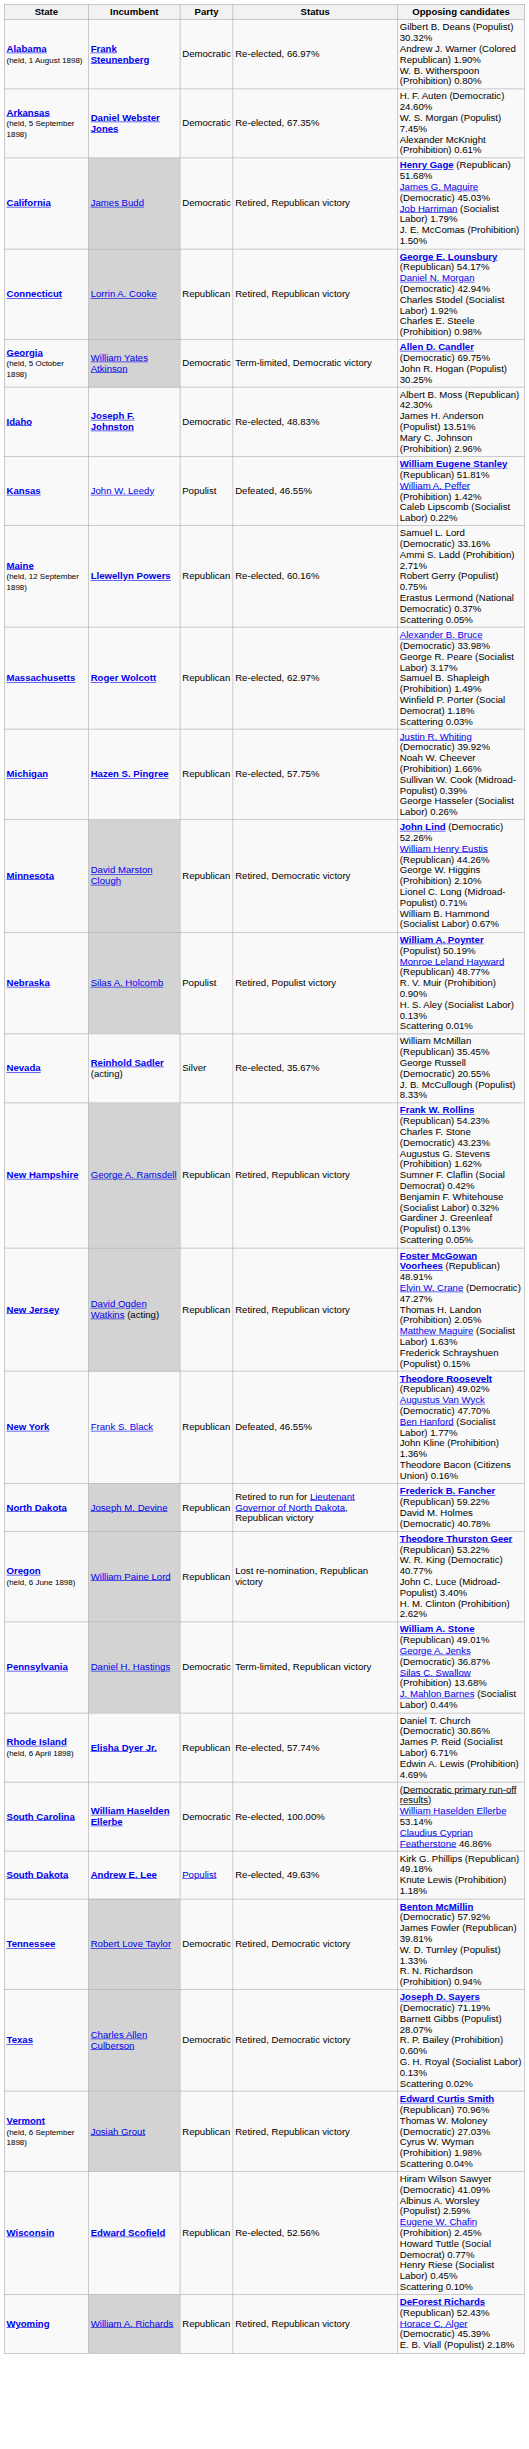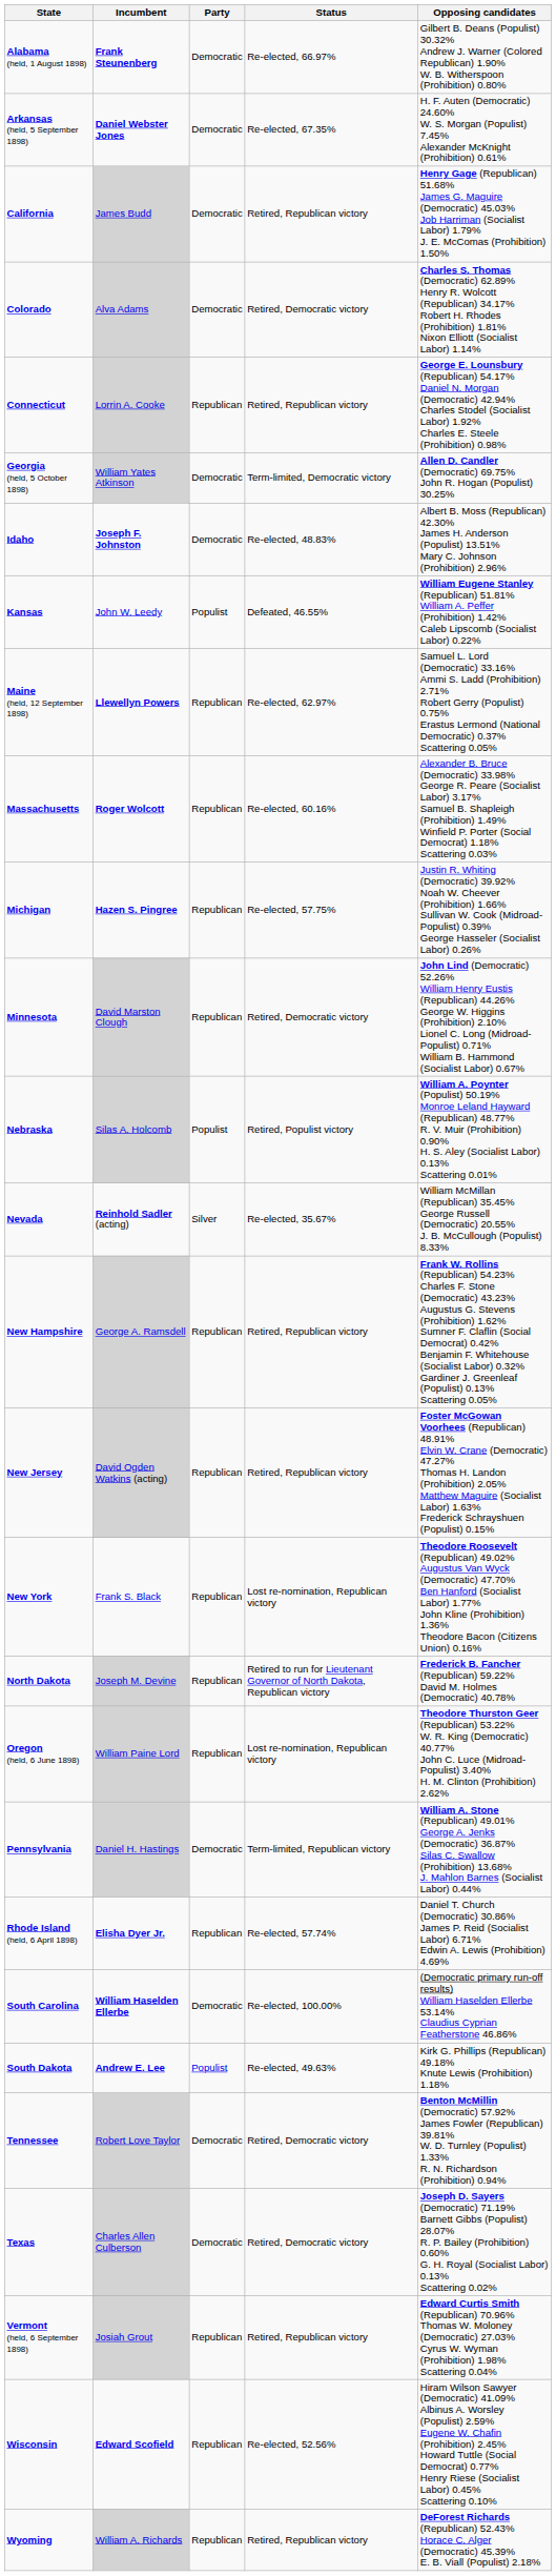+ row: Colorado | Alva Adams | Democratic | Retired, Democratic victory | Charles S. Thomas (Democratic) 62.89% Henry R. Wolcott (Republican) 34.17% Robert H. Rhodes (Prohibition) 1.81% Nixon Elliott (Socialist Labor) 1.14%
Maine (held, 12 September 1898) | Status: Re-elected, 60.16% -> Re-elected, 62.97%
Massachusetts | Status: Re-elected, 62.97% -> Re-elected, 60.16%
New York | Status: Defeated, 46.55% -> Lost re-nomination, Republican victory
